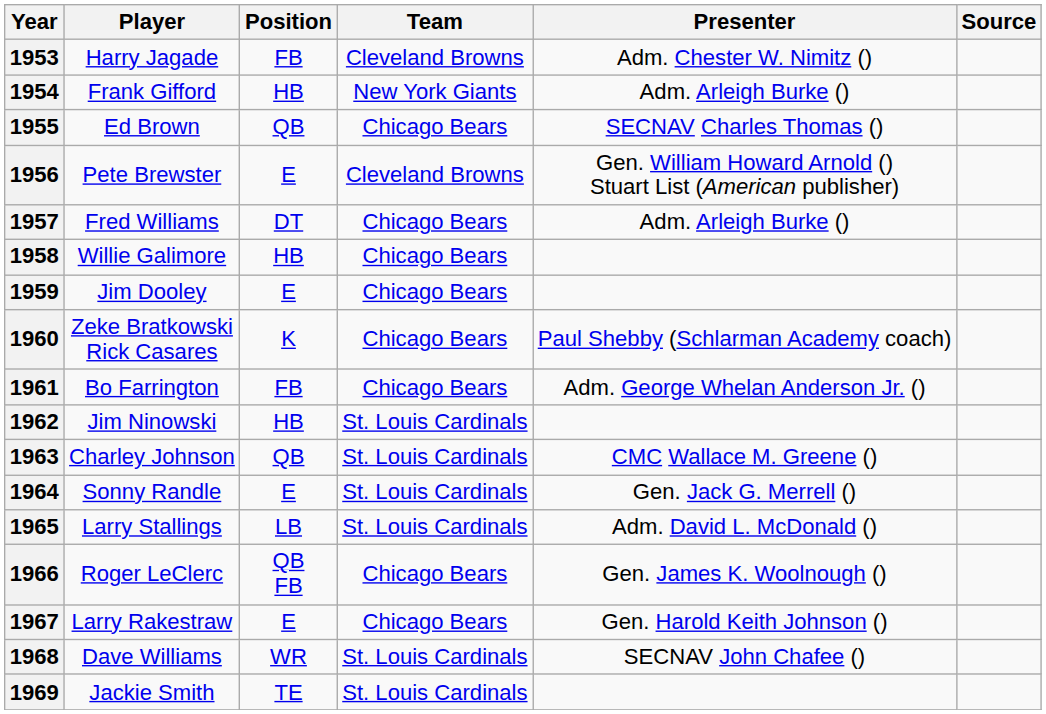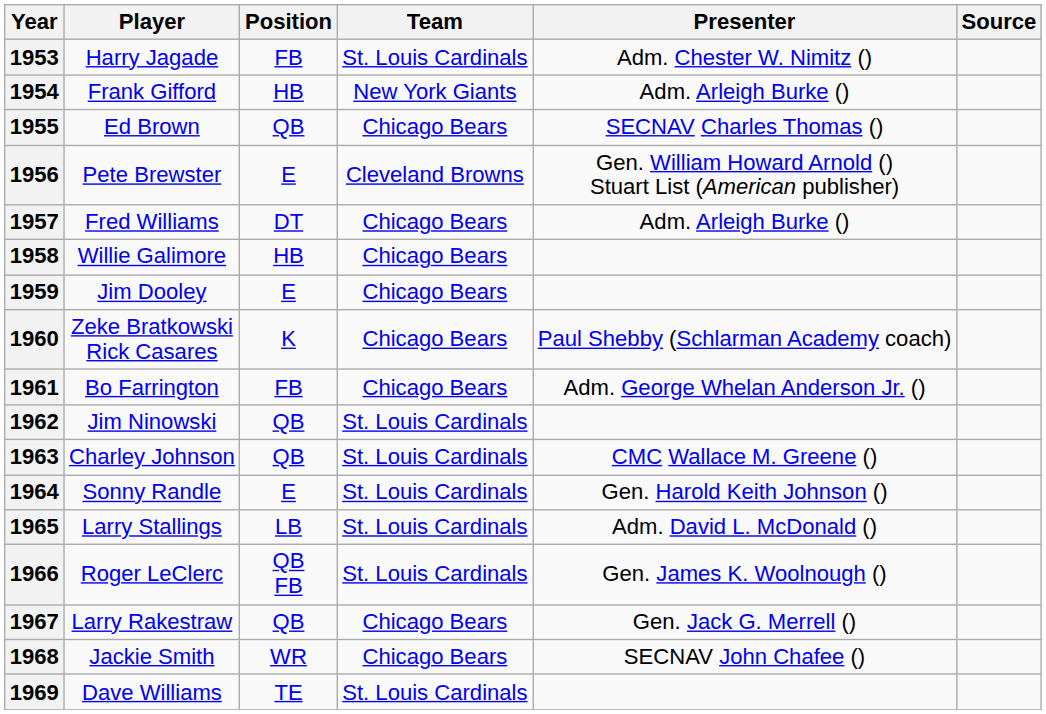1953 | Team: Cleveland Browns -> St. Louis Cardinals
1962 | Position: HB -> QB
1964 | Presenter: Gen. Jack G. Merrell () -> Gen. Harold Keith Johnson ()
1966 | Team: Chicago Bears -> St. Louis Cardinals
1967 | Position: E -> QB
1967 | Presenter: Gen. Harold Keith Johnson () -> Gen. Jack G. Merrell ()
1968 | Player: Dave Williams -> Jackie Smith
1968 | Team: St. Louis Cardinals -> Chicago Bears
1969 | Player: Jackie Smith -> Dave Williams
